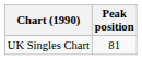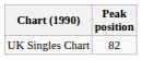UK Singles Chart | Peak position: 81 -> 82
